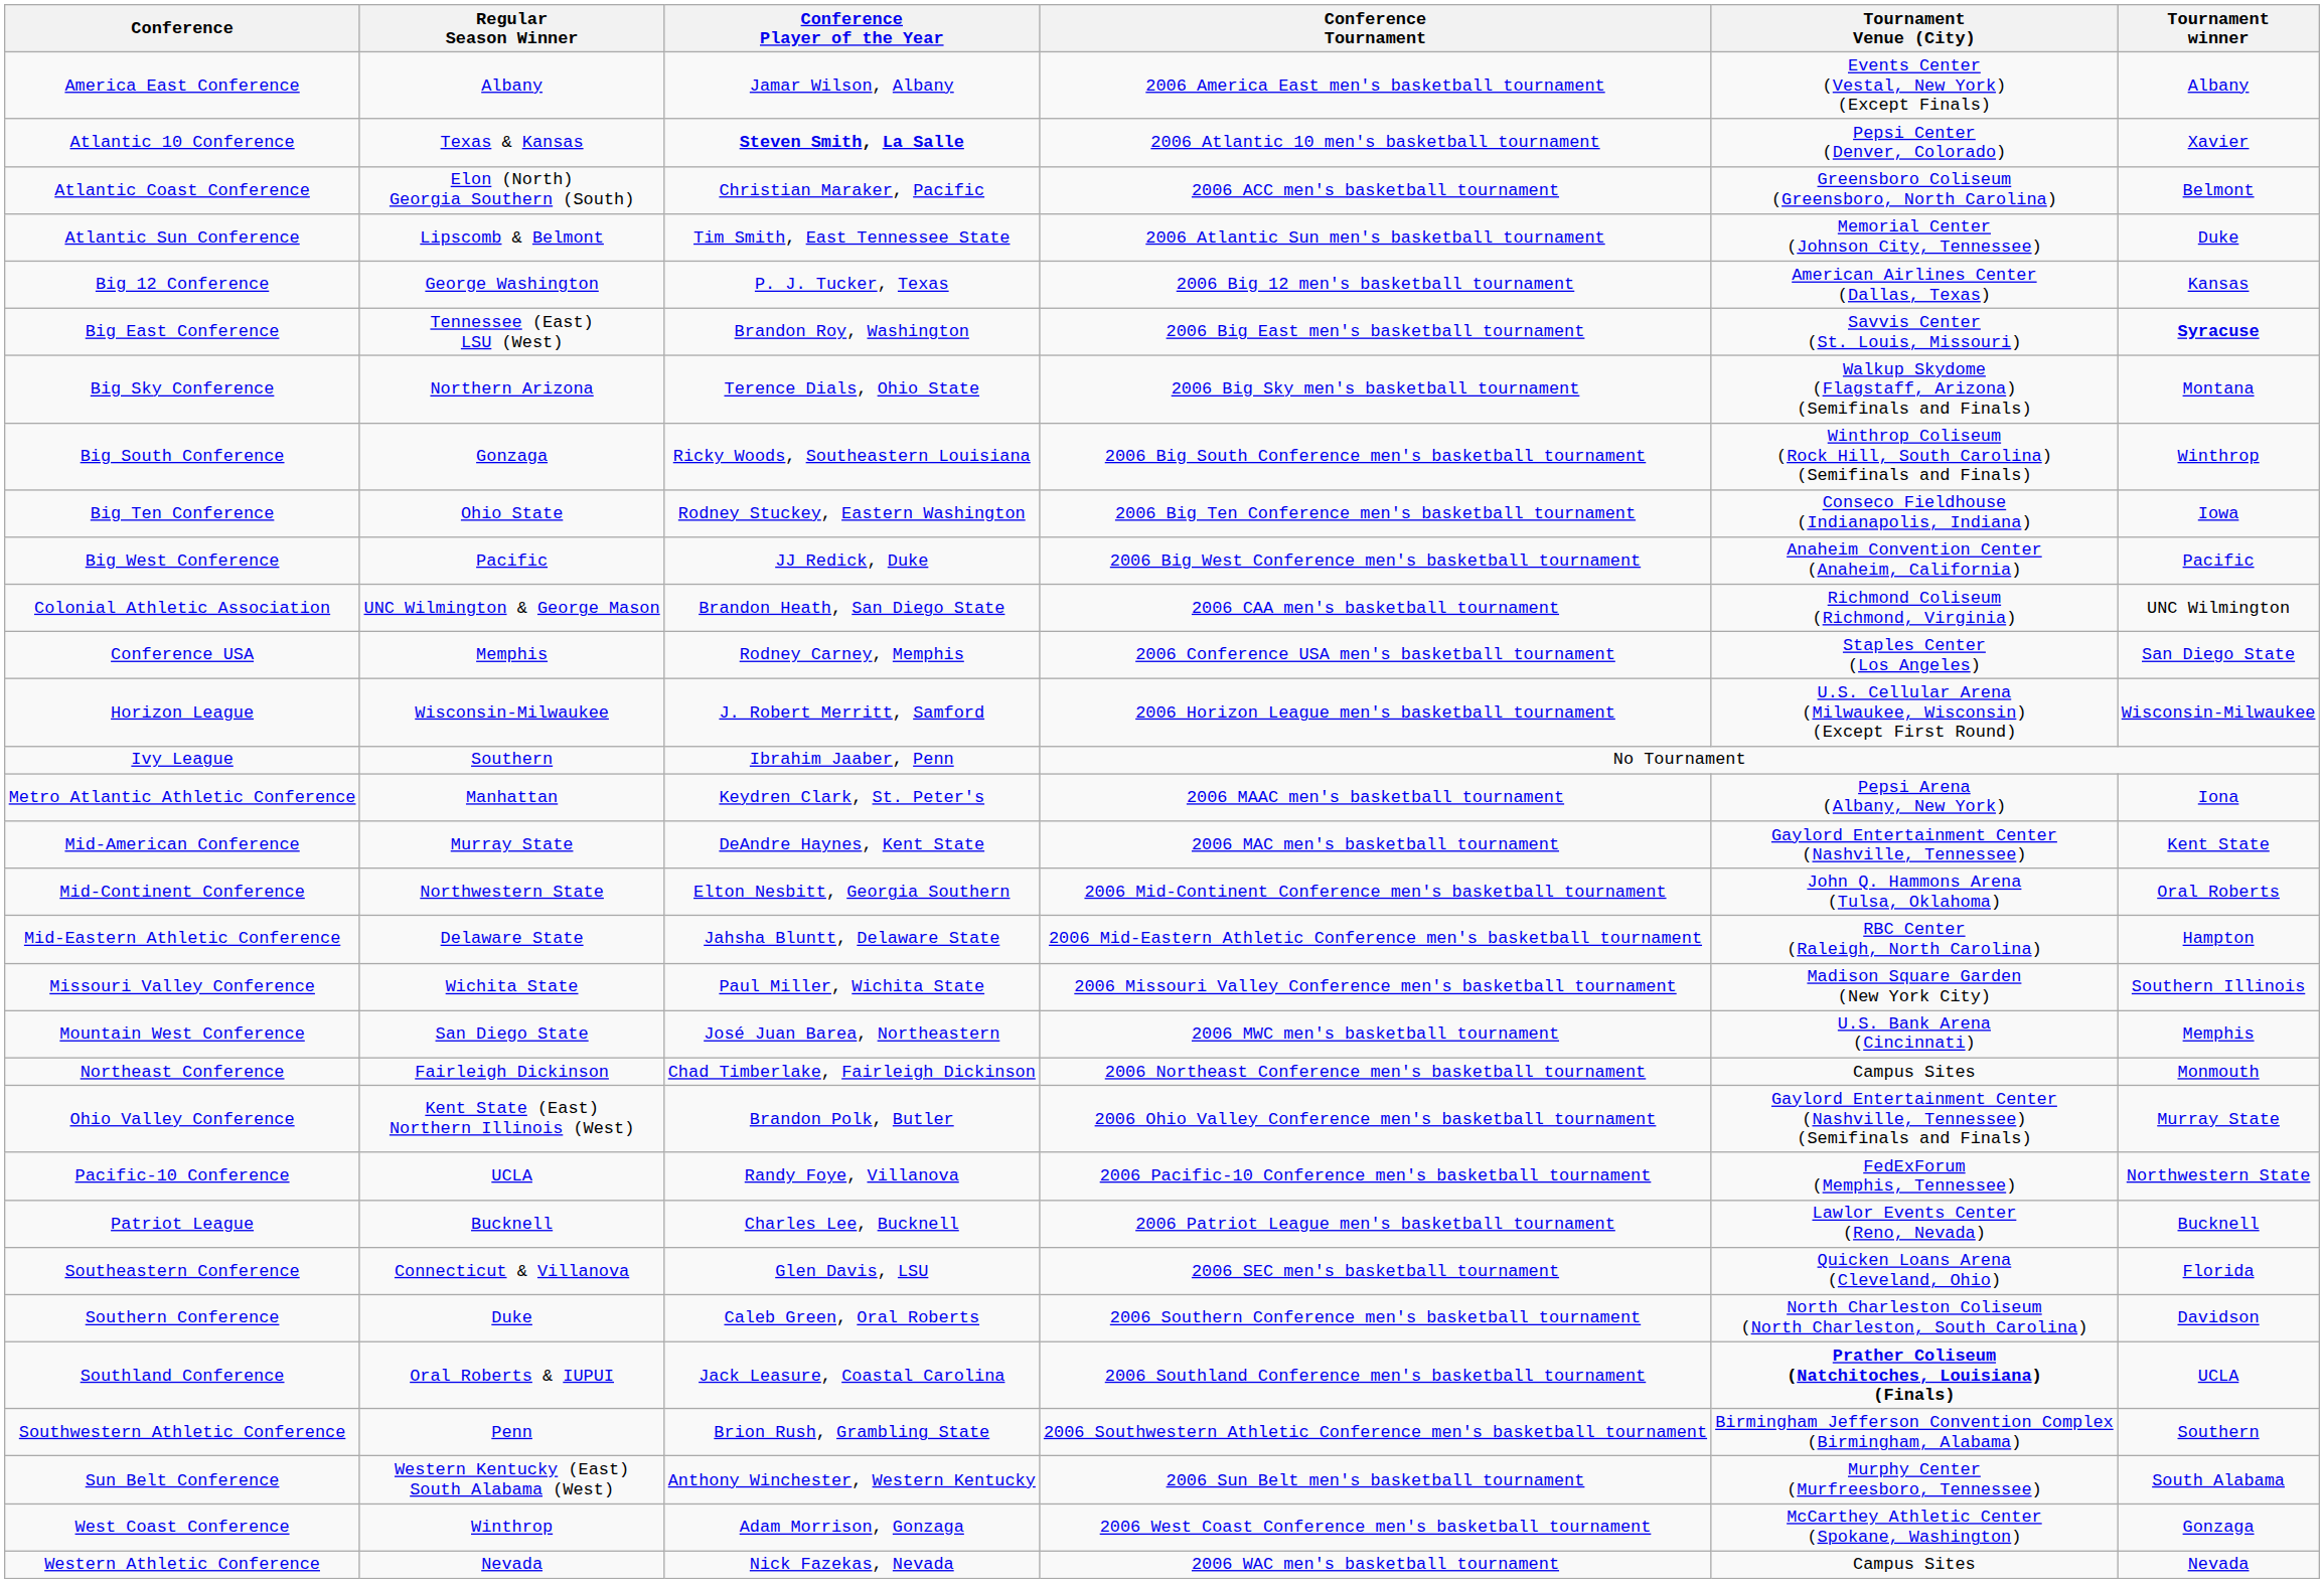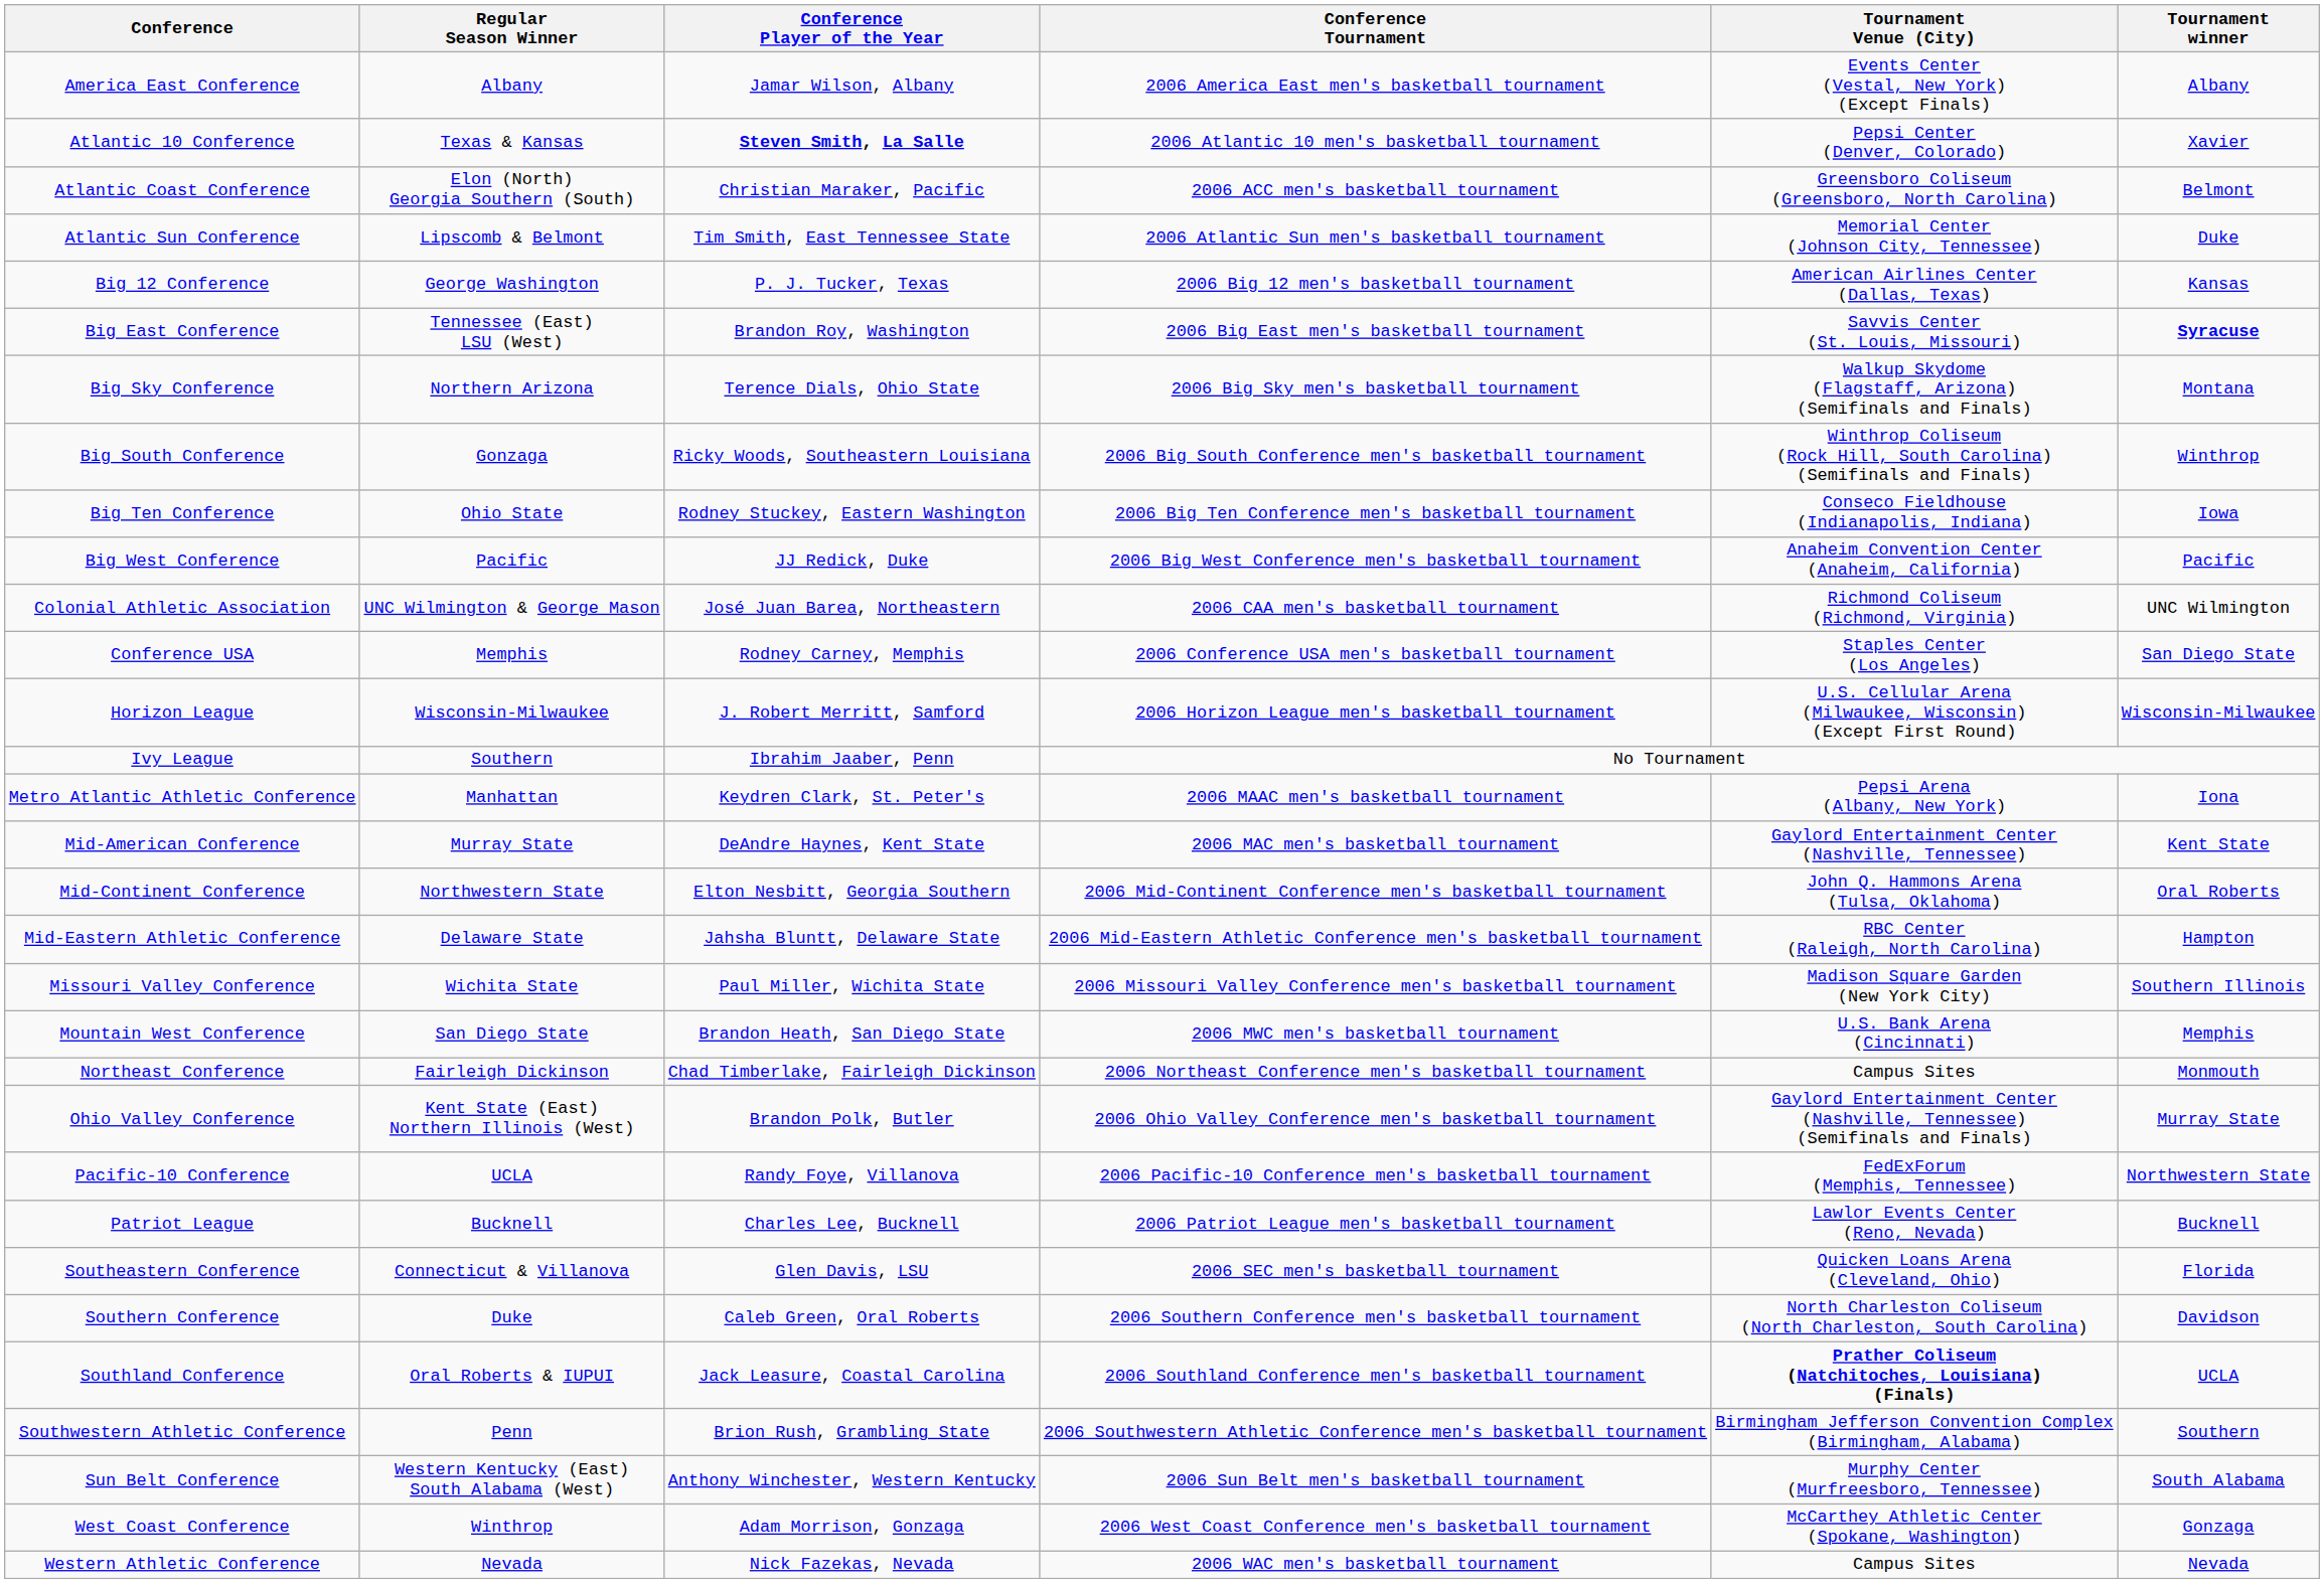Colonial Athletic Association | Conference Player of the Year: Brandon Heath, San Diego State -> José Juan Barea, Northeastern
Mountain West Conference | Conference Player of the Year: José Juan Barea, Northeastern -> Brandon Heath, San Diego State
